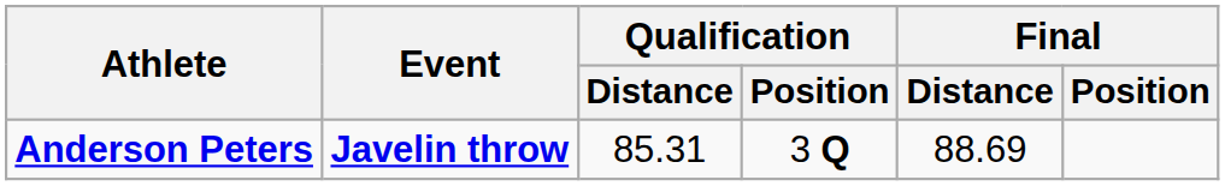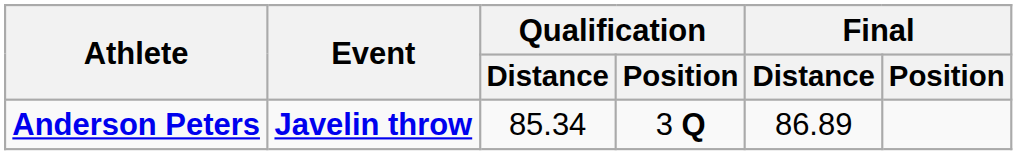Anderson Peters | Qualification / Distance: 85.31 -> 85.34
Anderson Peters | Final / Distance: 88.69 -> 86.89
